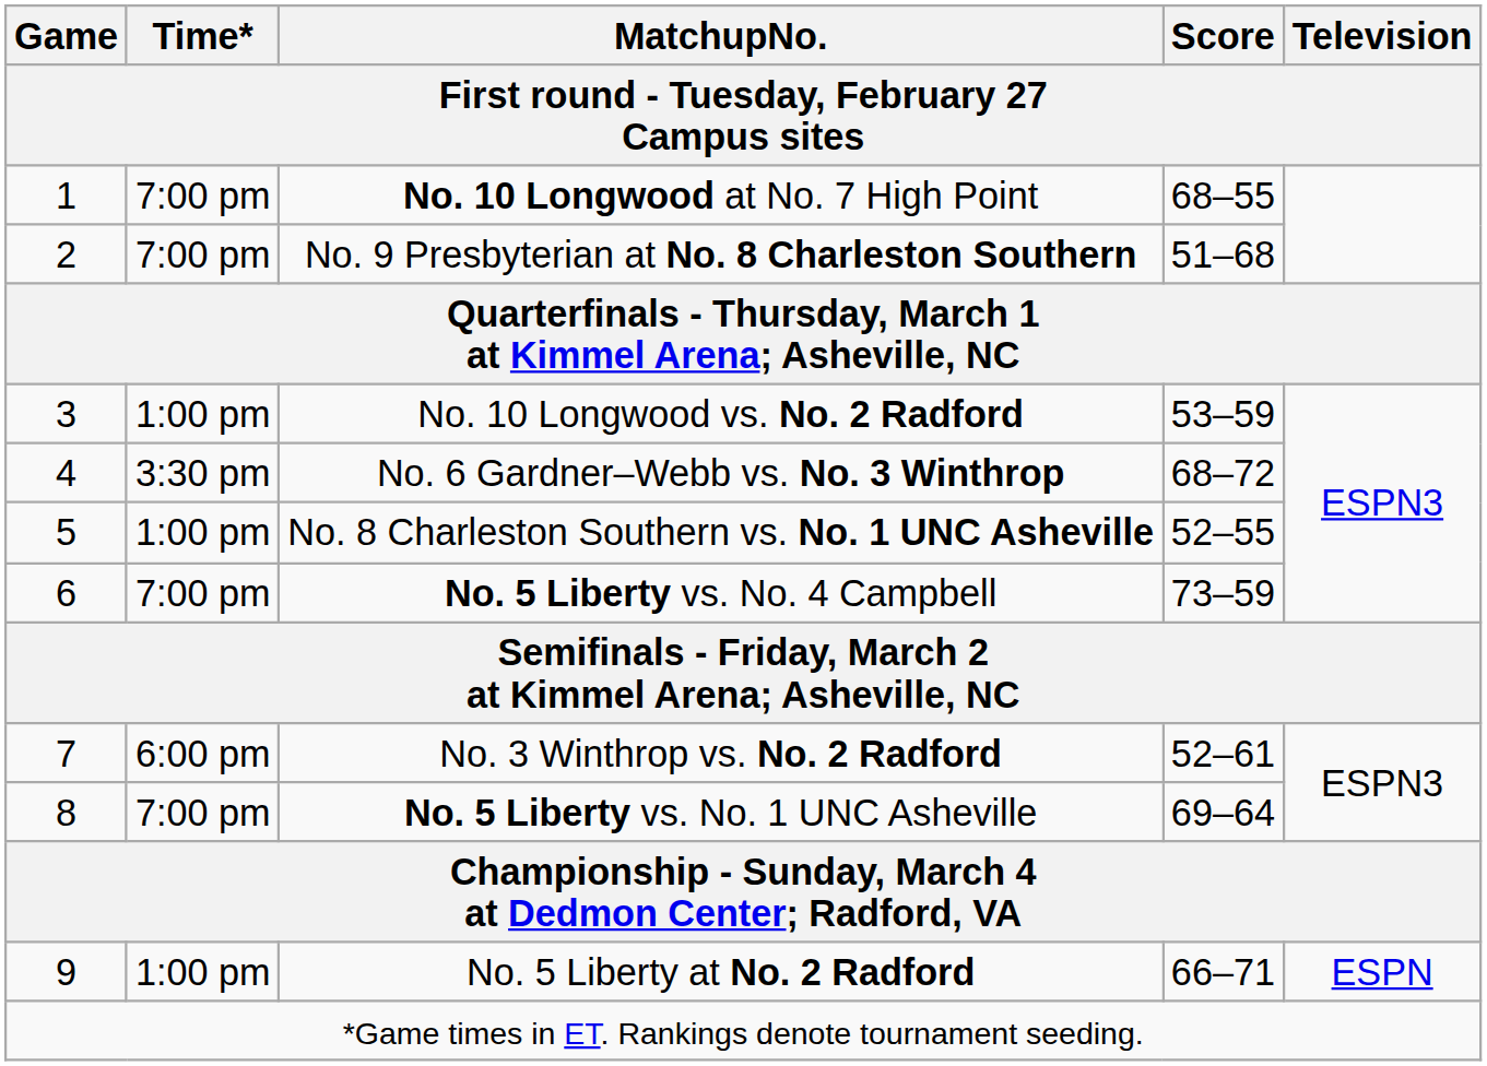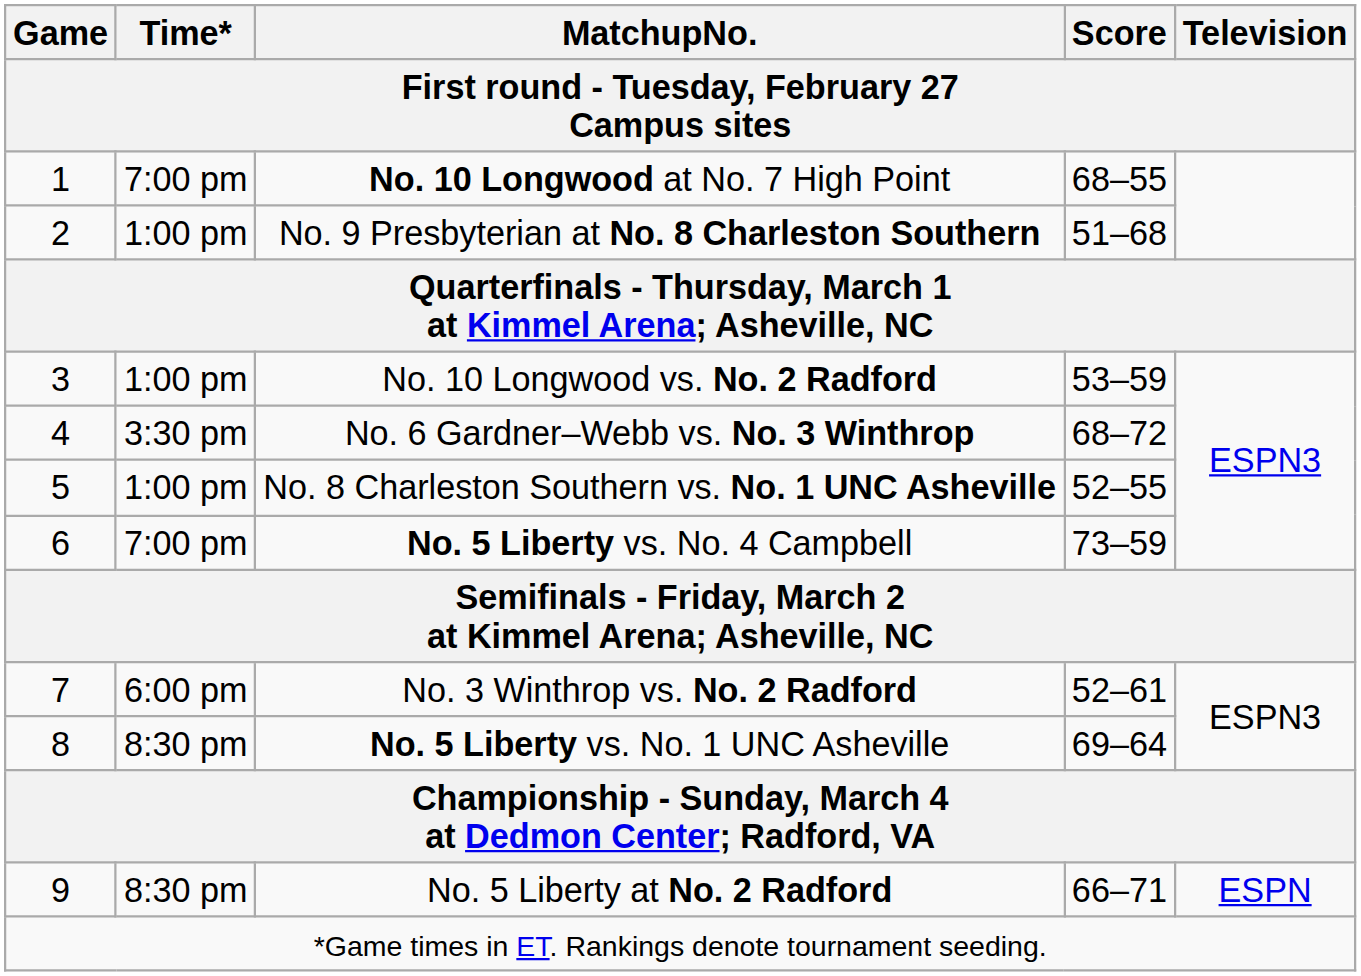No. 9 Presbyterian at No. 8 Charleston Southern | Time*: 7:00 pm -> 1:00 pm
No. 5 Liberty vs. No. 1 UNC Asheville | Time*: 7:00 pm -> 8:30 pm
No. 5 Liberty at No. 2 Radford | Time*: 1:00 pm -> 8:30 pm
